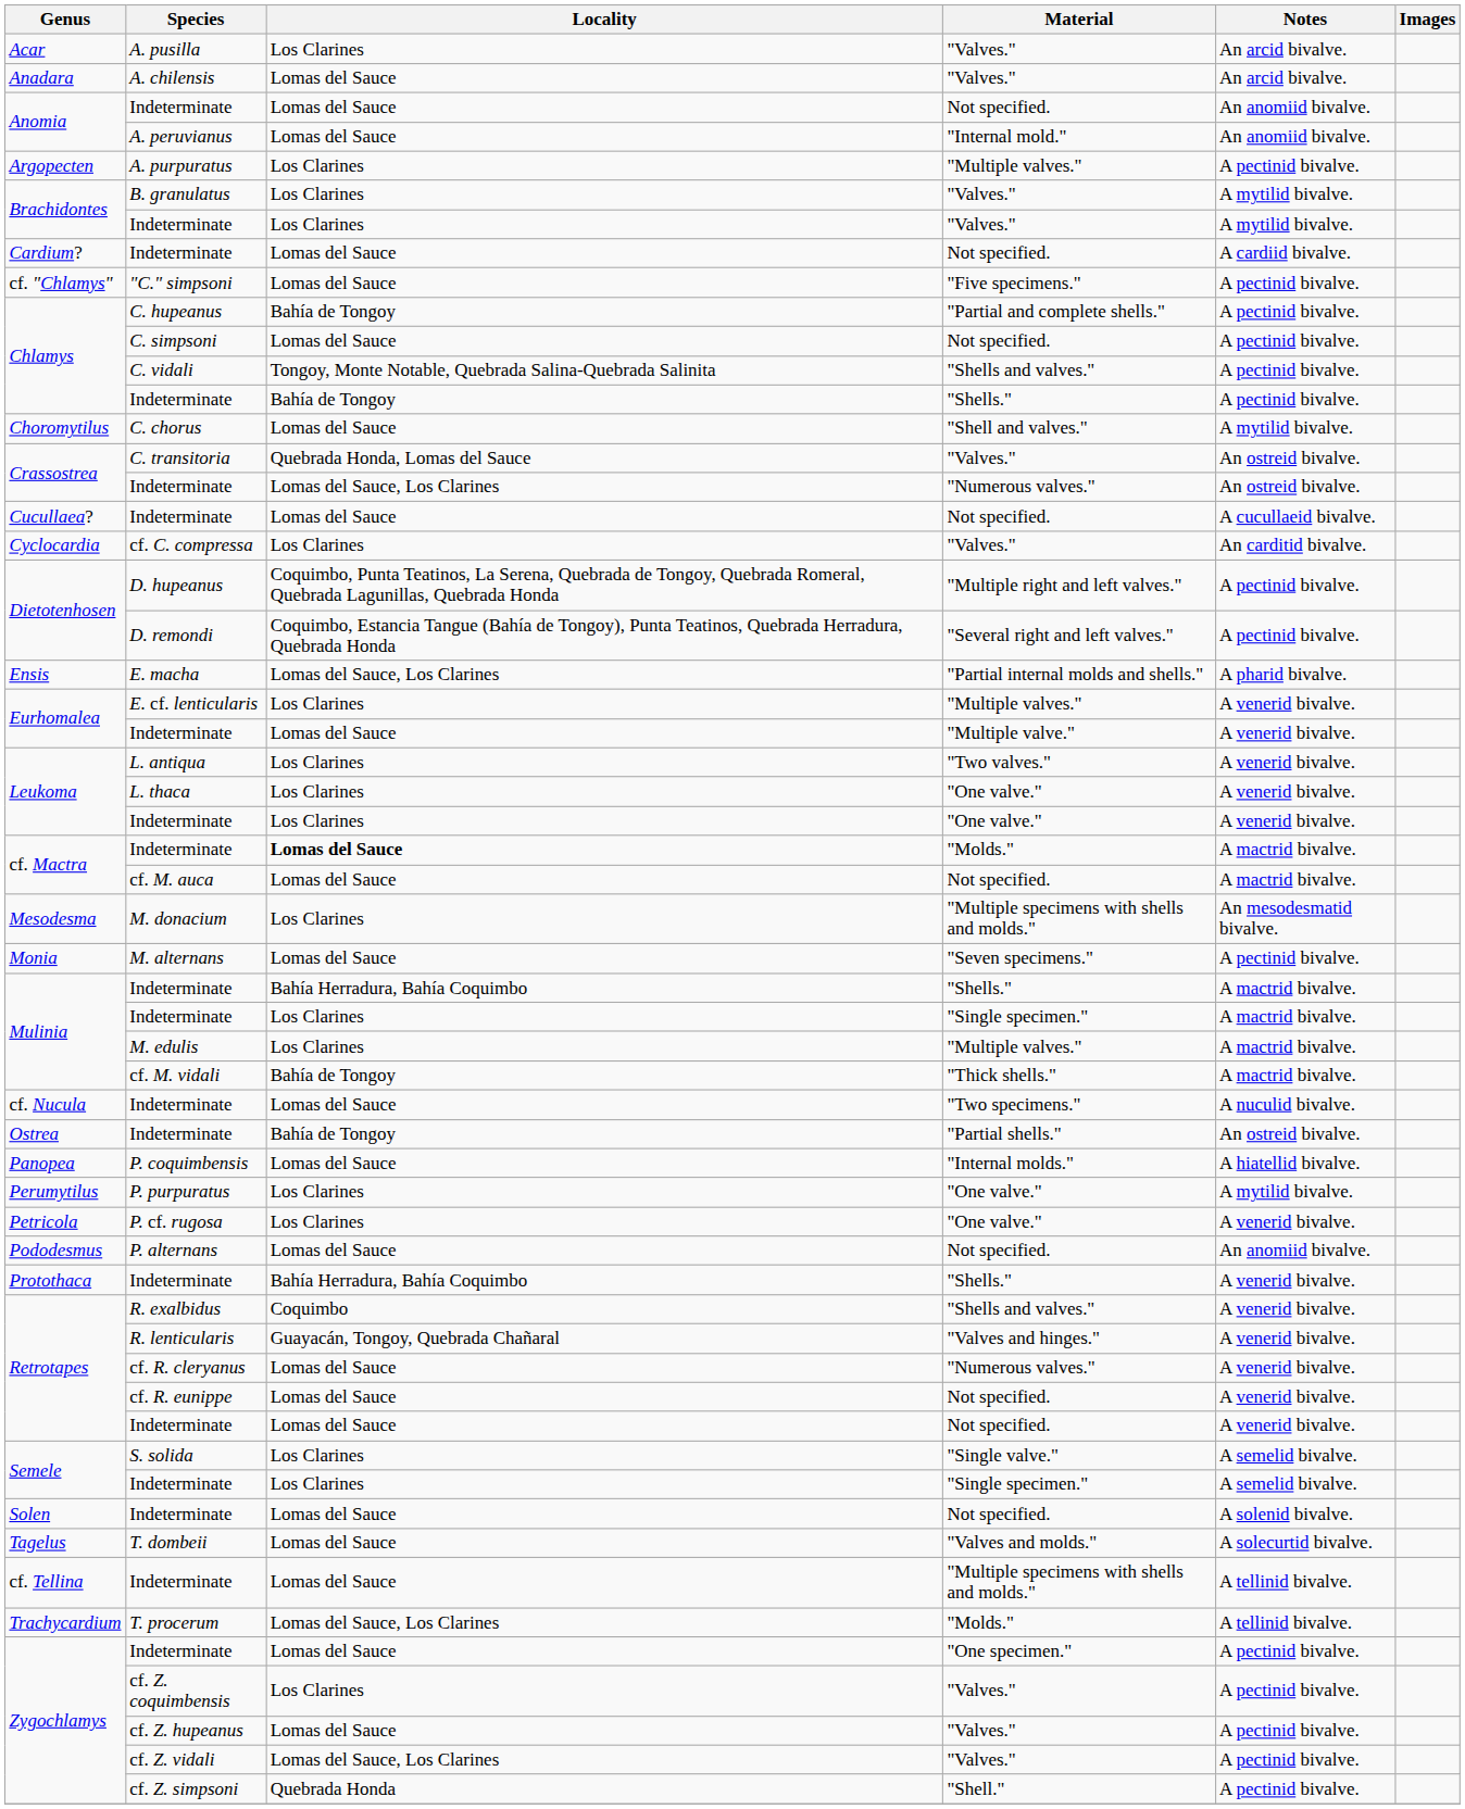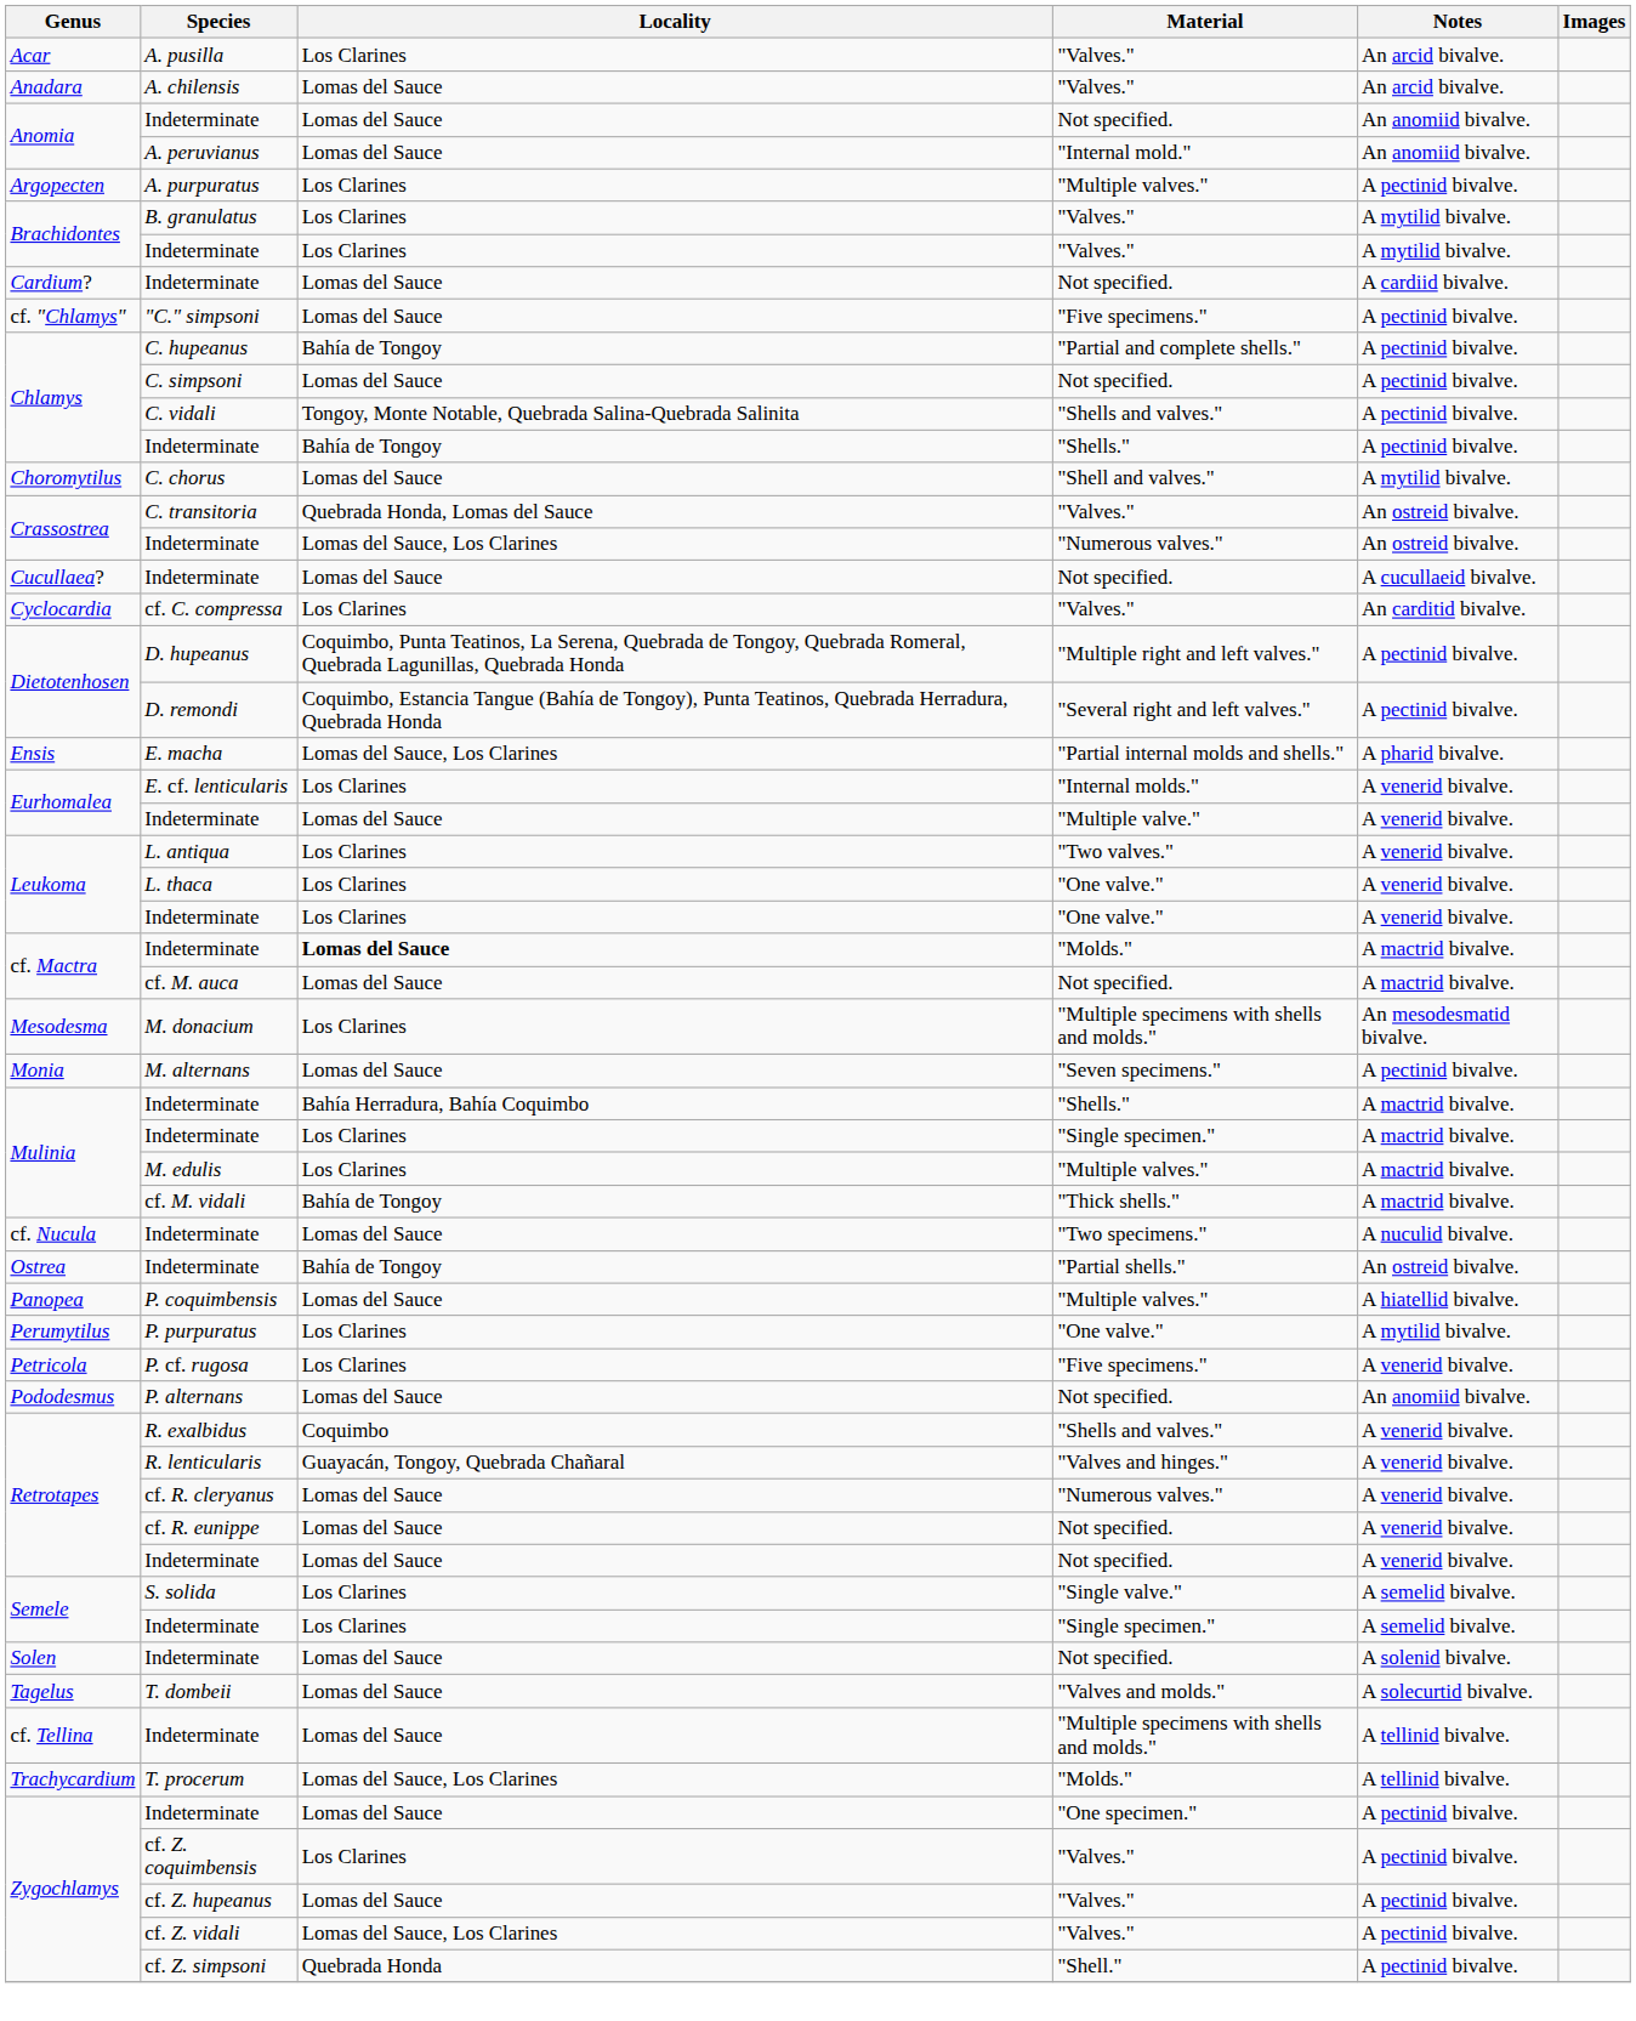E. cf. lenticularis | Material: "Multiple valves." -> "Internal molds."
P. coquimbensis | Material: "Internal molds." -> "Multiple valves."
P. cf. rugosa | Material: "One valve." -> "Five specimens."
- row: Protothaca | Indeterminate | Bahía Herradura, Bahía Coquimbo | "Shells." | A venerid bivalve.
